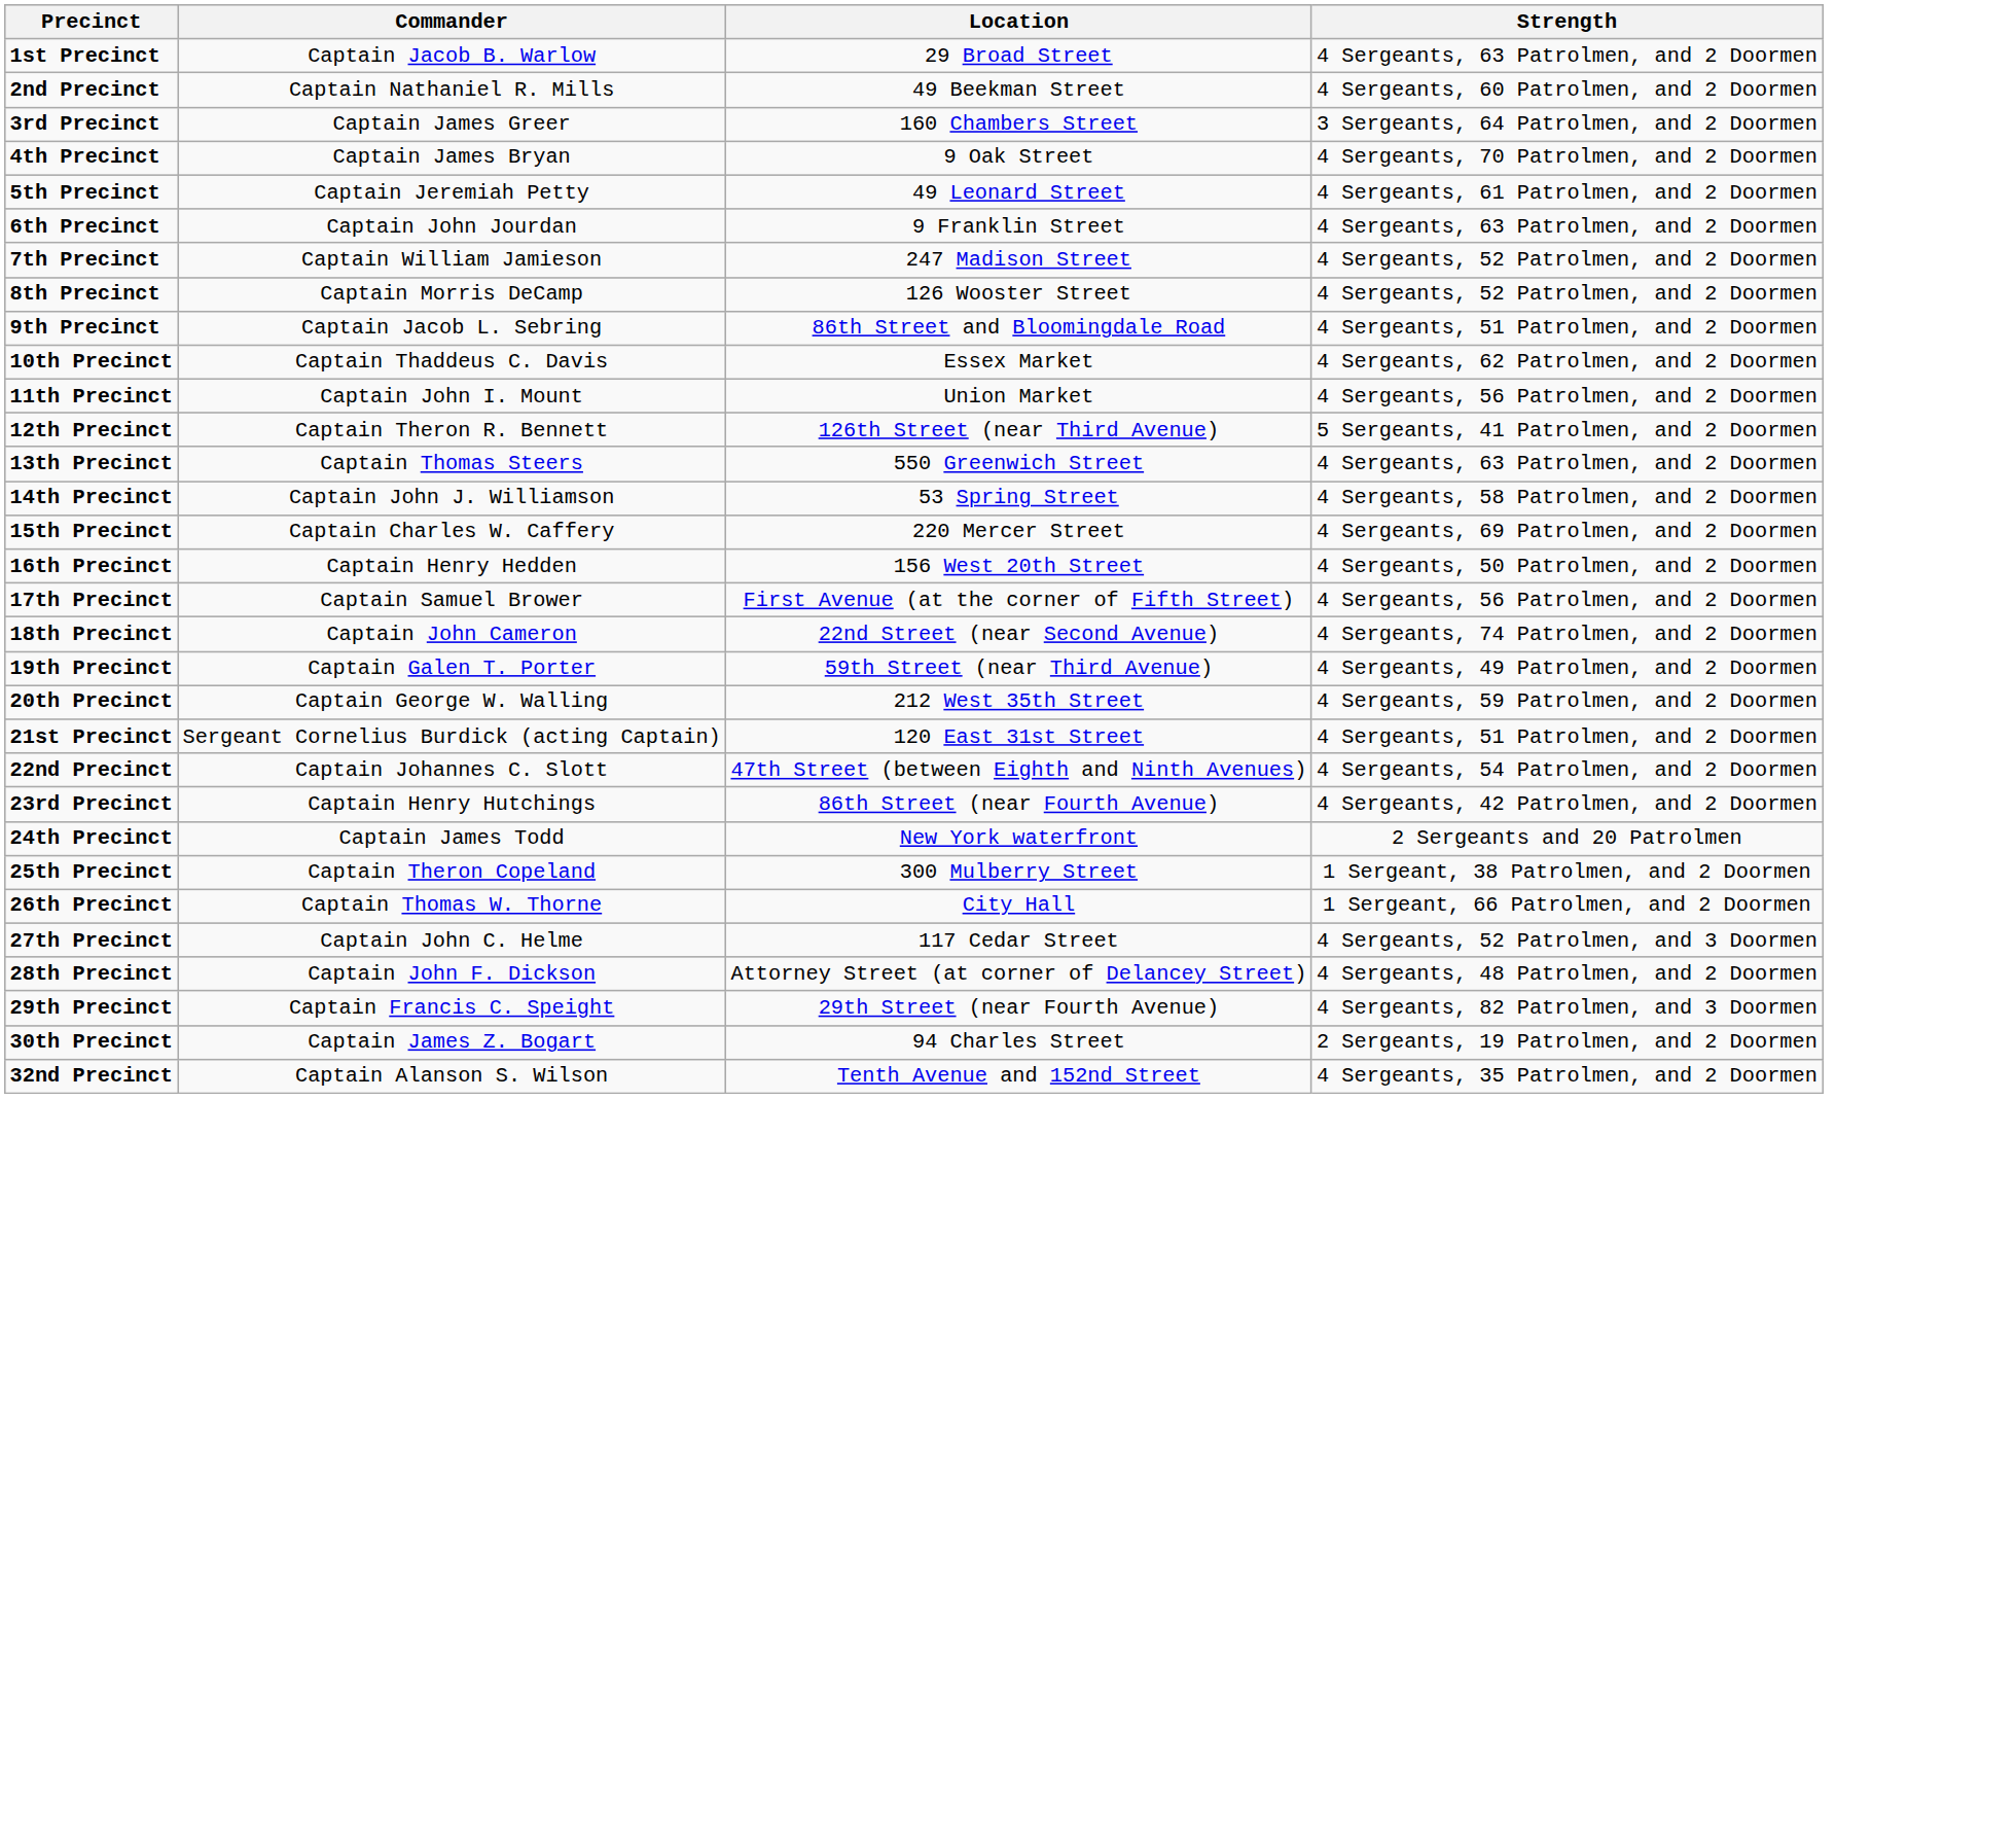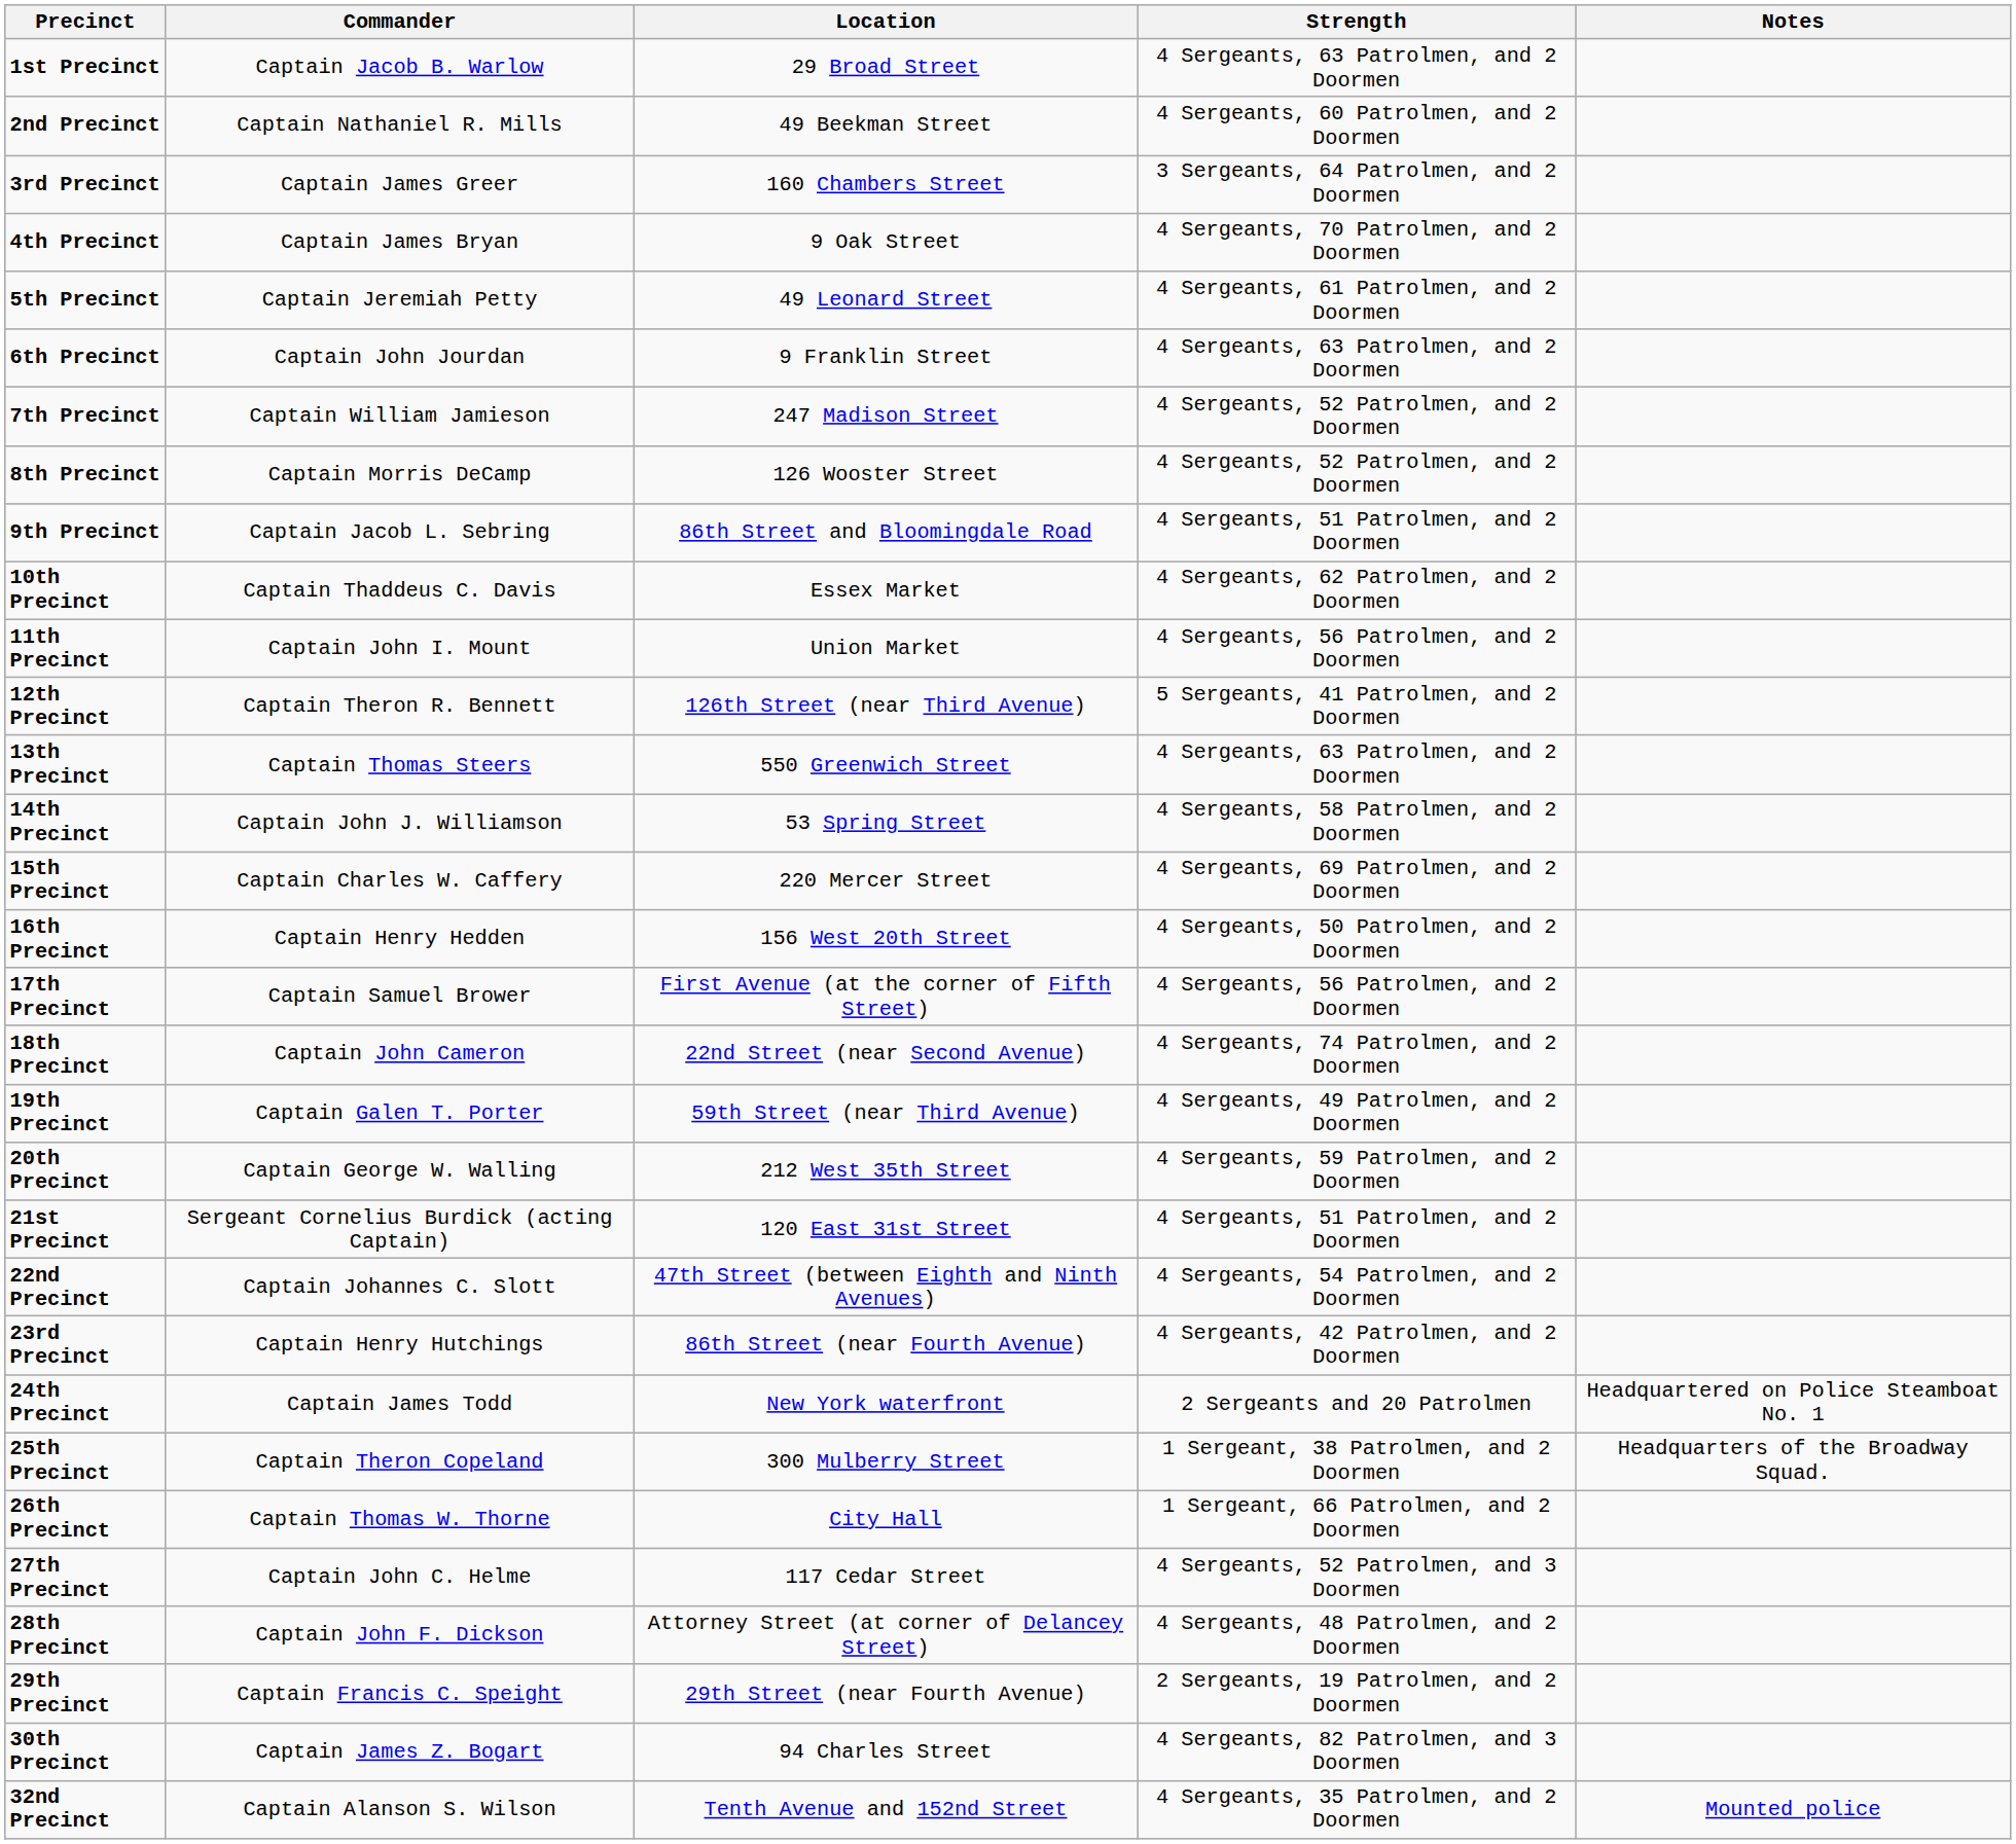+ column: Notes | Headquartered on Police Steamboat No. 1 | Headquarters of the Broadway Squad. | Mounted police
29th Precinct | Strength: 4 Sergeants, 82 Patrolmen, and 3 Doormen -> 2 Sergeants, 19 Patrolmen, and 2 Doormen
30th Precinct | Strength: 2 Sergeants, 19 Patrolmen, and 2 Doormen -> 4 Sergeants, 82 Patrolmen, and 3 Doormen
